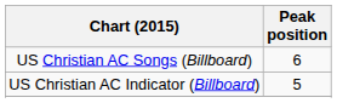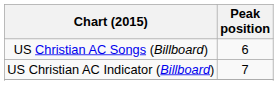US Christian AC Indicator (Billboard) | Peak position: 5 -> 7
